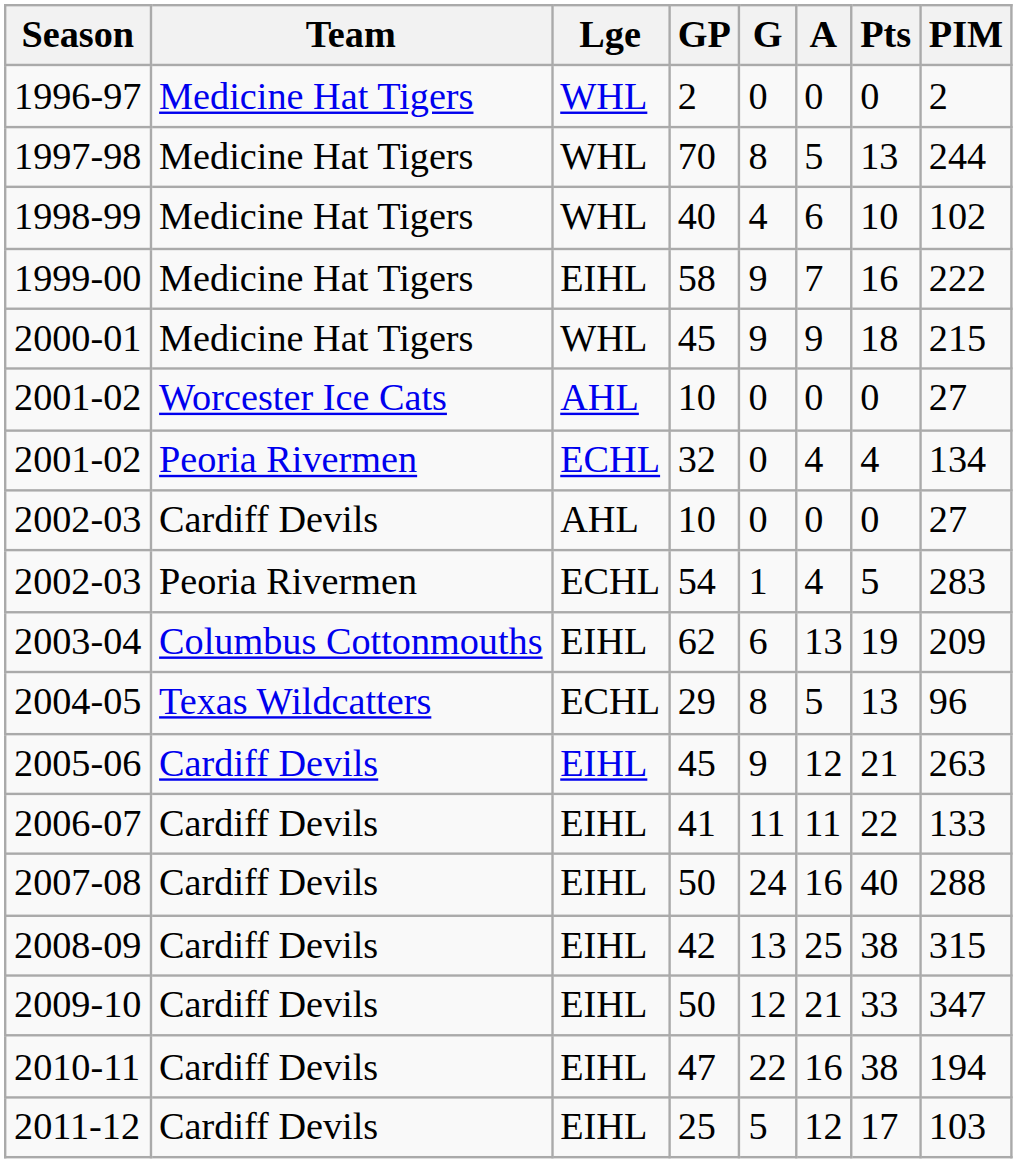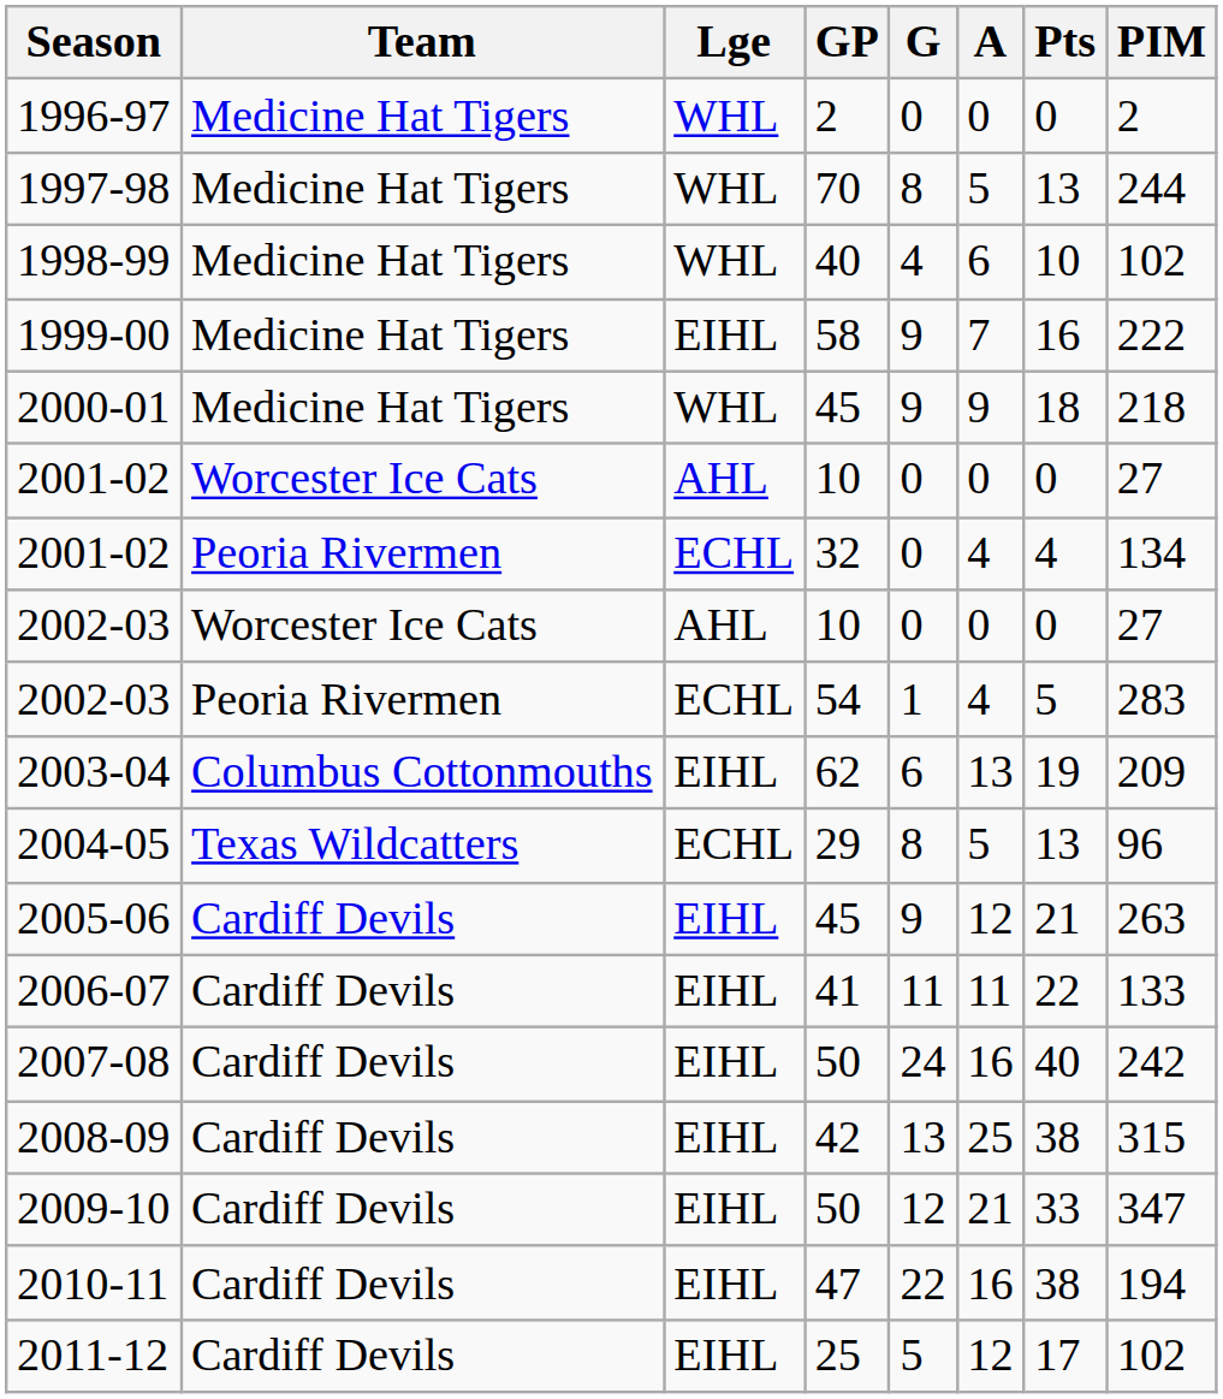2000-01 | PIM: 215 -> 218
2002-03 / 10 | Team: Cardiff Devils -> Worcester Ice Cats
2007-08 | PIM: 288 -> 242
2011-12 | PIM: 103 -> 102
